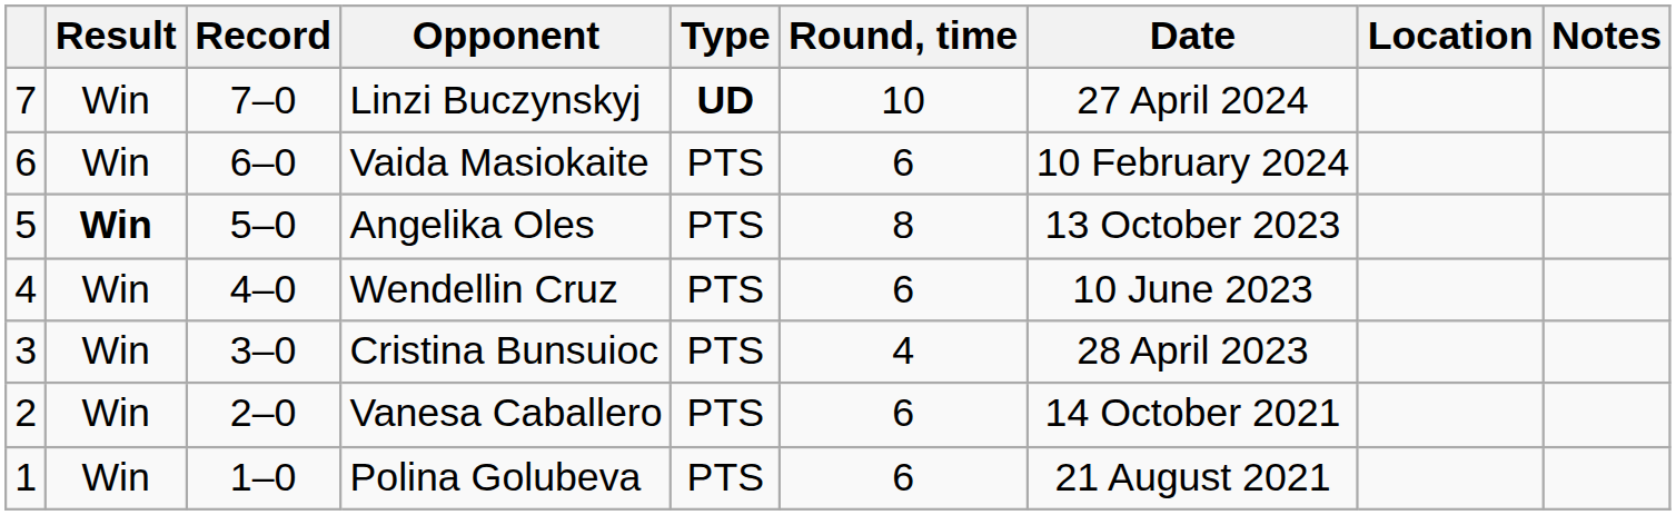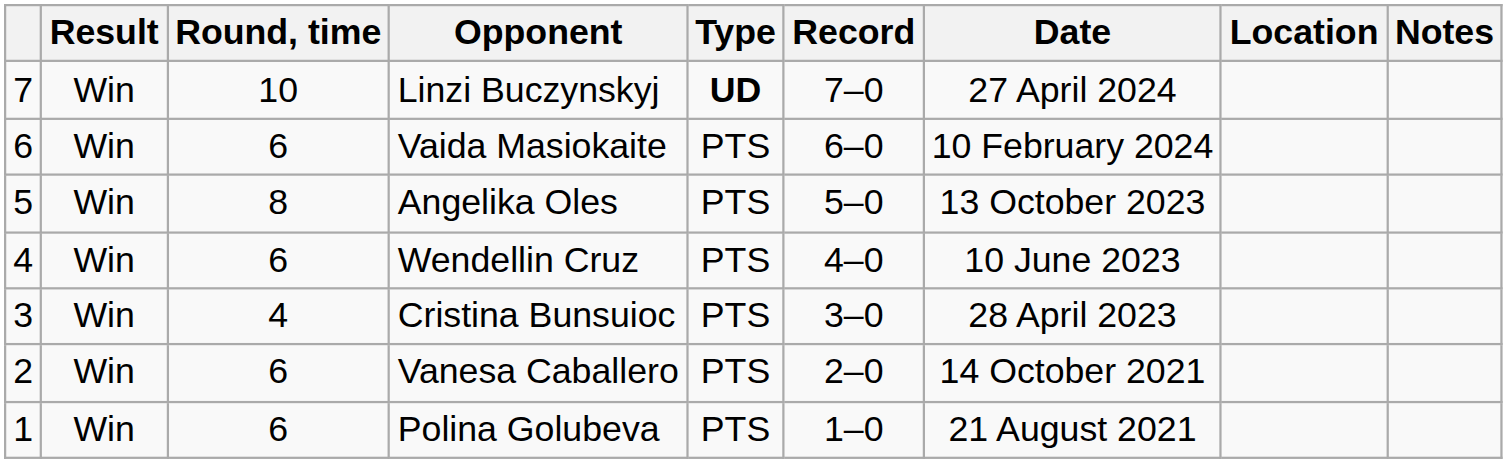columns swapped: Record <-> Round, time
Angelika Oles | Result: bold -> normal
